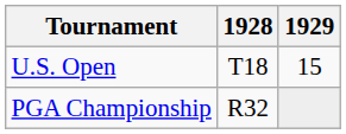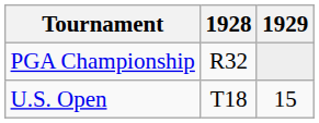rows swapped: U.S. Open <-> PGA Championship
